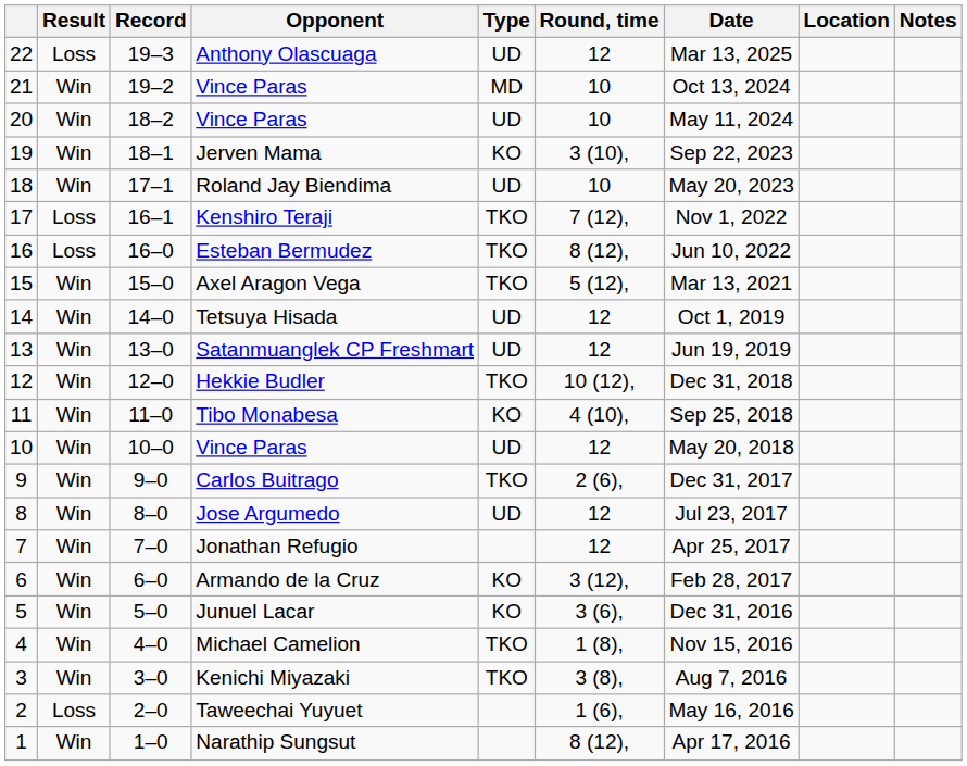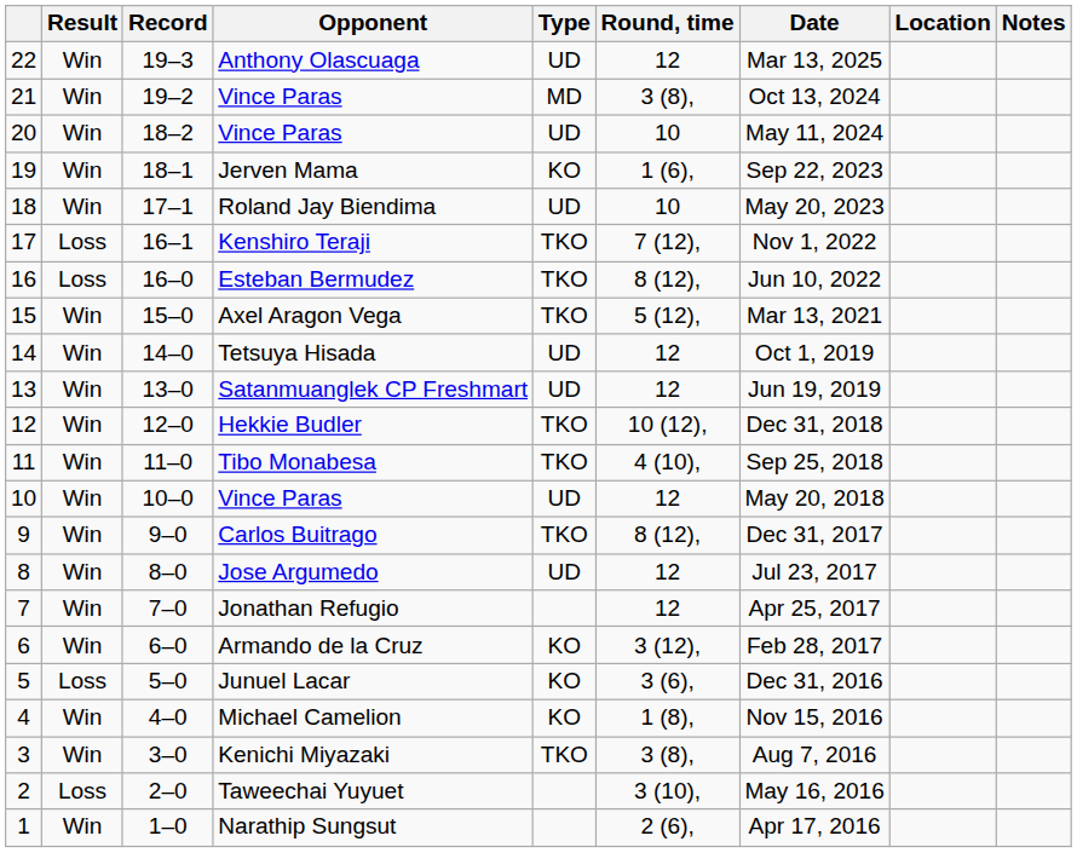Anthony Olascuaga | Result: Loss -> Win
21 / Vince Paras | Round, time: 10 -> 3 (8),
Jerven Mama | Round, time: 3 (10), -> 1 (6),
Tibo Monabesa | Type: KO -> TKO
Carlos Buitrago | Round, time: 2 (6), -> 8 (12),
Junuel Lacar | Result: Win -> Loss
Michael Camelion | Type: TKO -> KO
Taweechai Yuyuet | Round, time: 1 (6), -> 3 (10),
Narathip Sungsut | Round, time: 8 (12), -> 2 (6),
